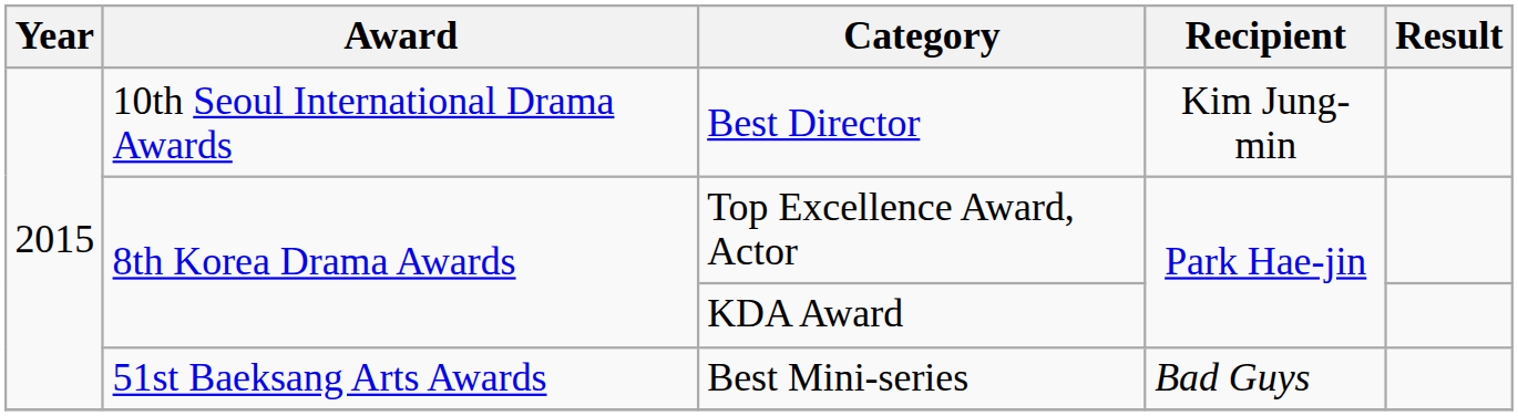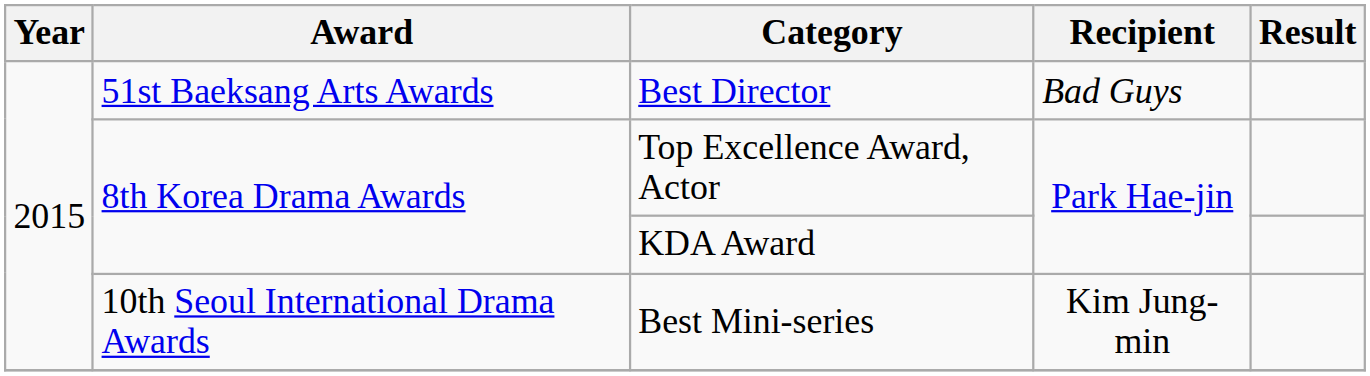Best Director | Award: 10th Seoul International Drama Awards -> 51st Baeksang Arts Awards
Best Director | Recipient: Kim Jung-min -> Bad Guys
Best Mini-series | Award: 51st Baeksang Arts Awards -> 10th Seoul International Drama Awards
Best Mini-series | Recipient: Bad Guys -> Kim Jung-min
